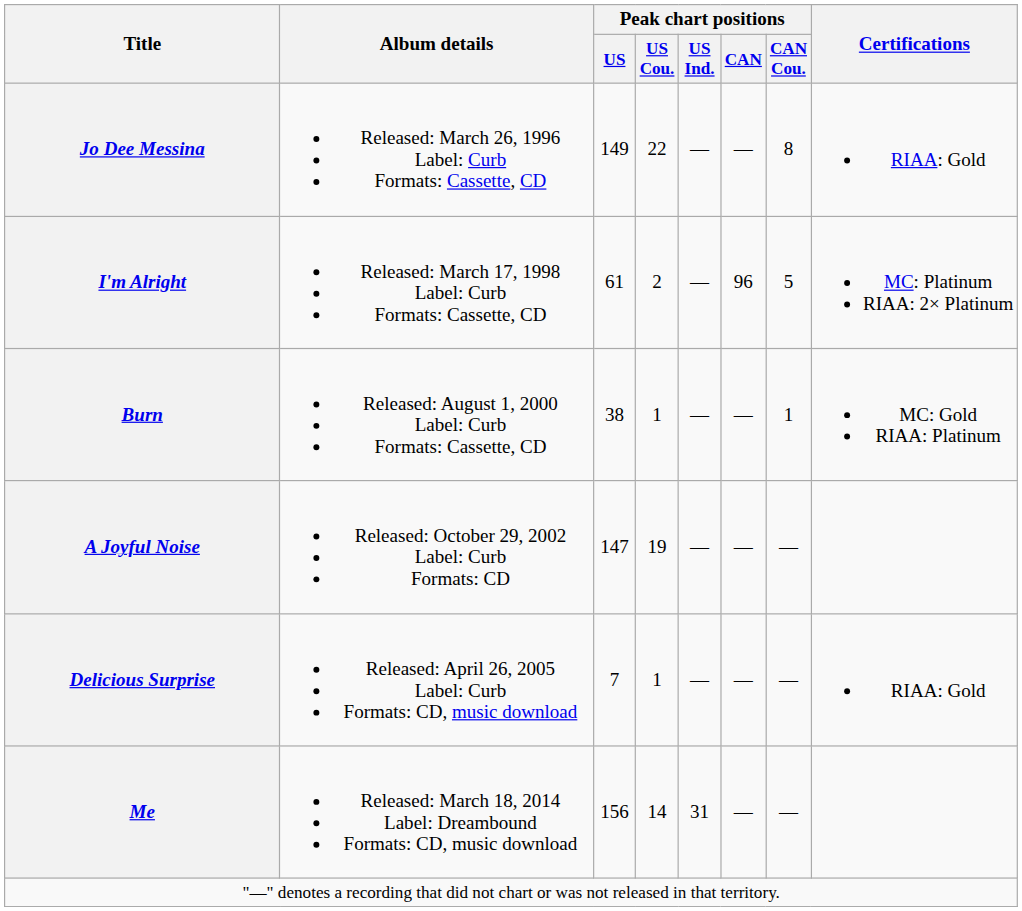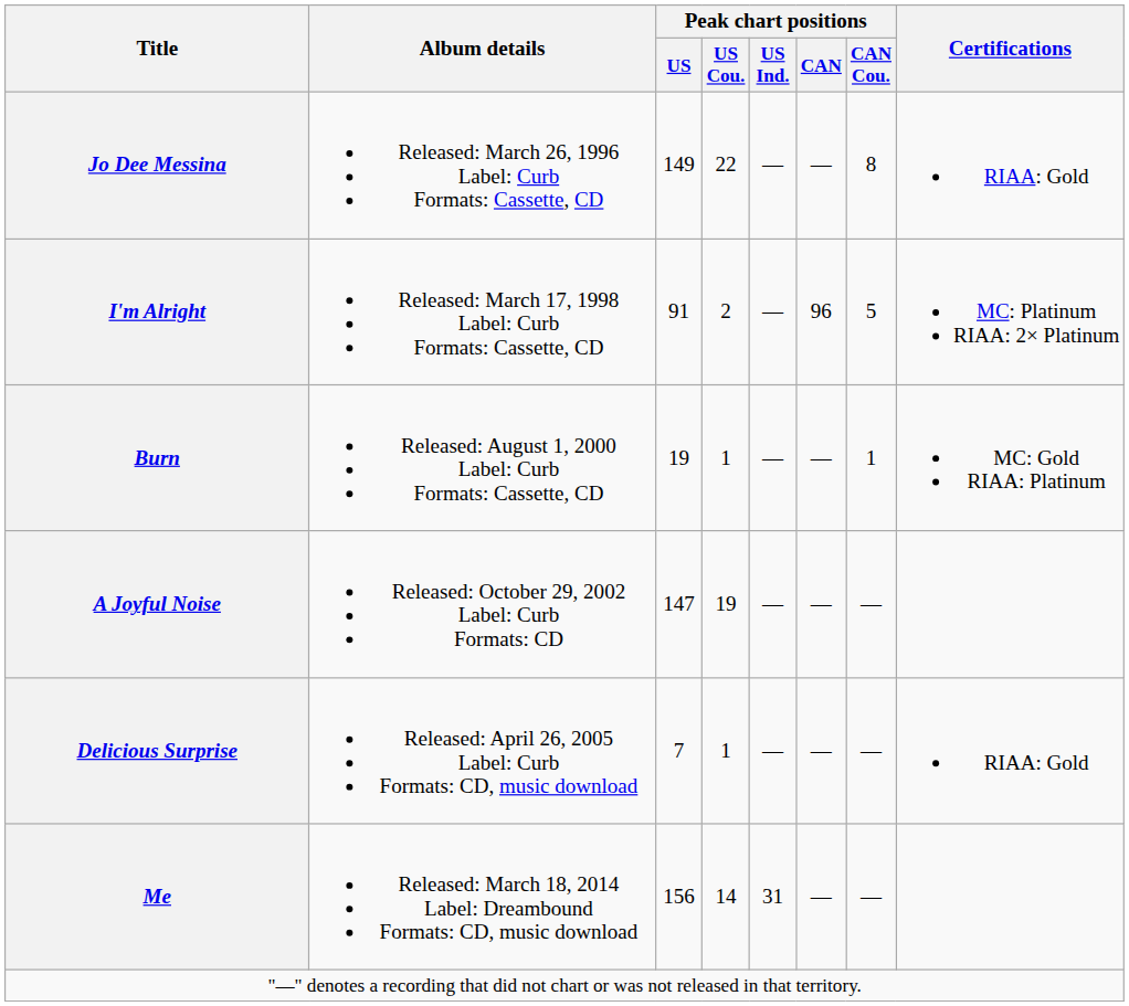I'm Alright | Peak chart positions / US: 61 -> 91
Burn | Peak chart positions / US: 38 -> 19
